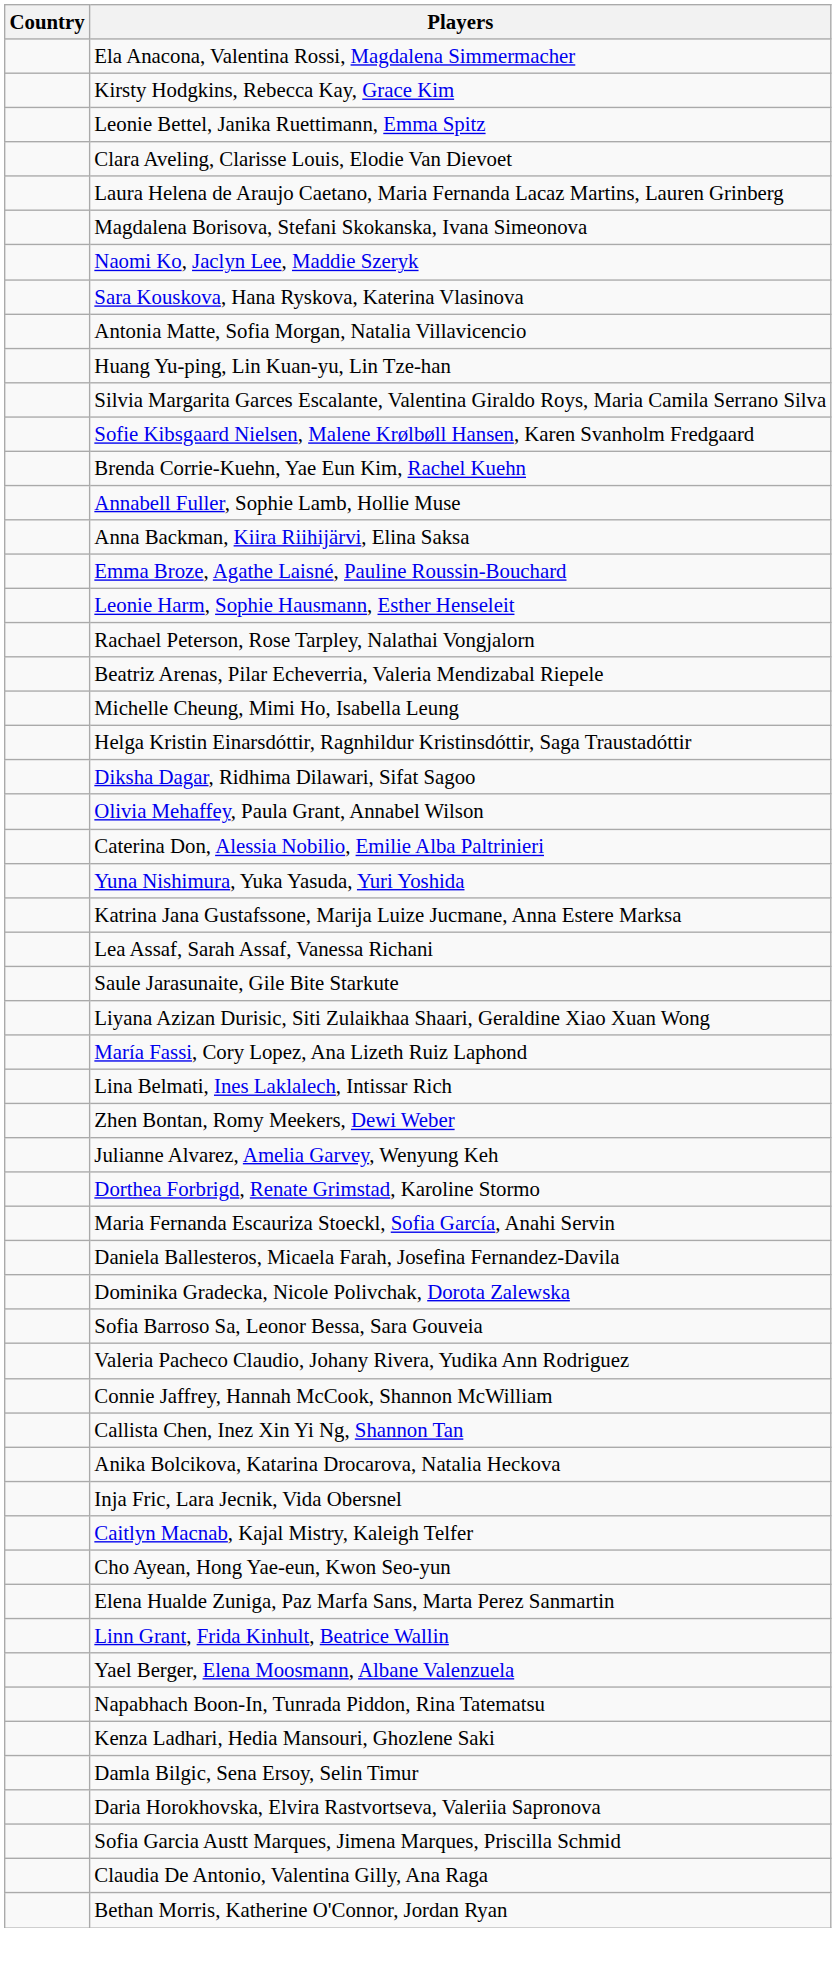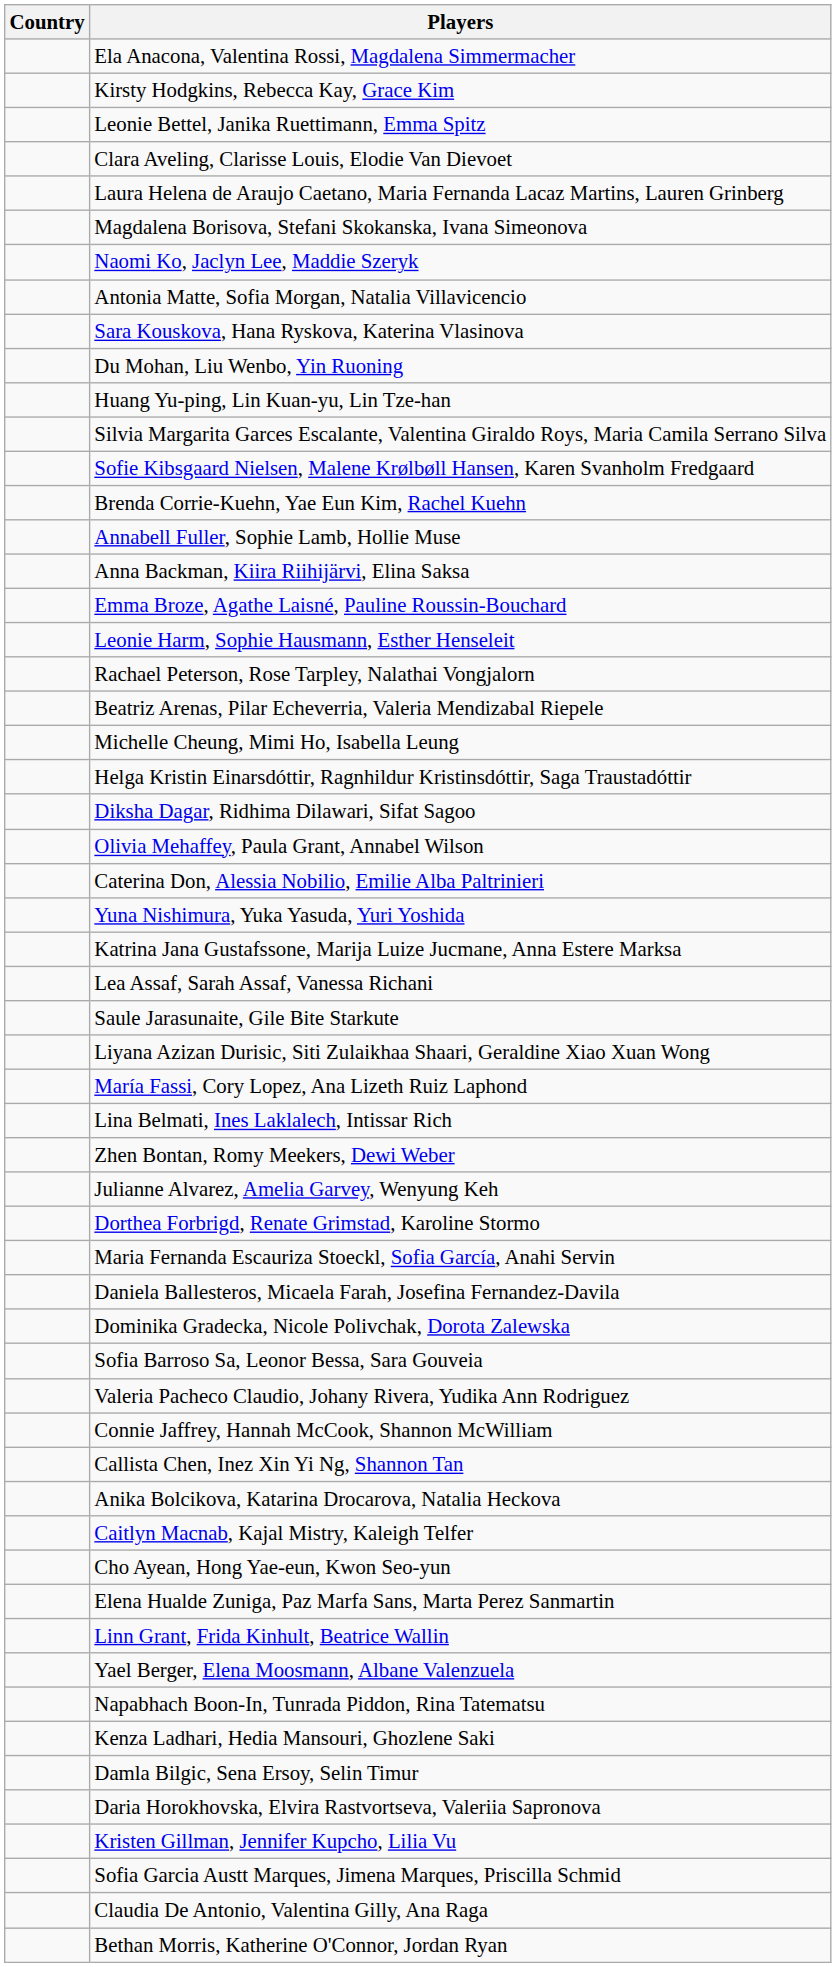rows swapped: Sara Kouskova, Hana Ryskova, Katerina Vlasinova <-> Antonia Matte, Sofia Morgan, Natalia Villavicencio
+ row: Du Mohan, Liu Wenbo, Yin Ruoning
- row: Inja Fric, Lara Jecnik, Vida Obersnel
+ row: Kristen Gillman, Jennifer Kupcho, Lilia Vu
